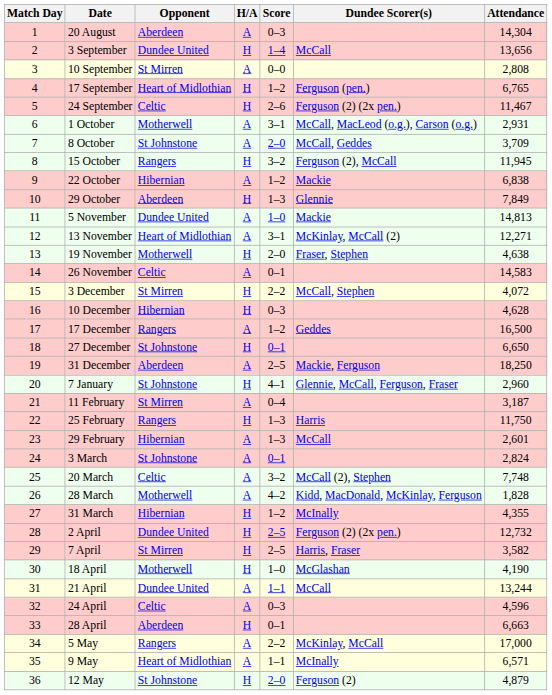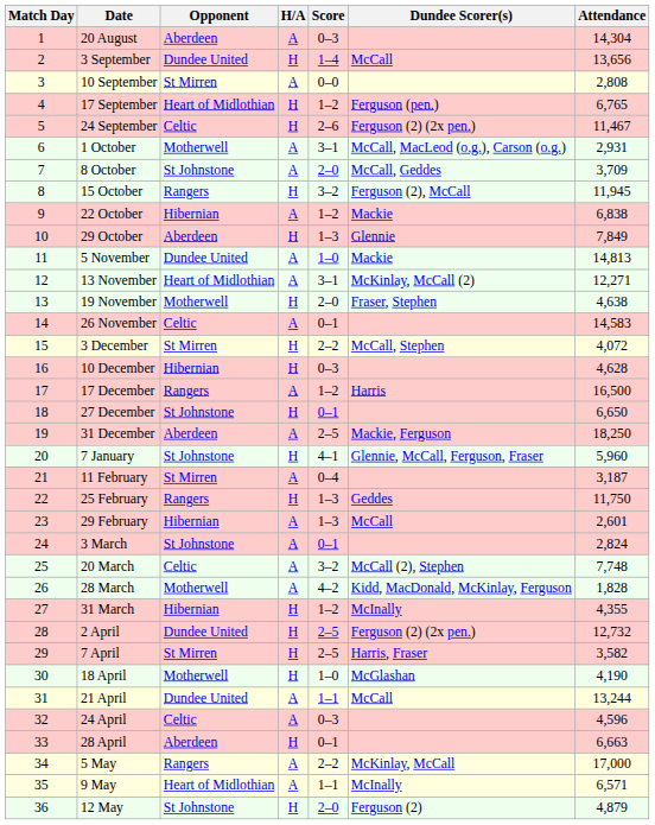17 December | Dundee Scorer(s): Geddes -> Harris
7 January | Attendance: 2,960 -> 5,960
25 February | Dundee Scorer(s): Harris -> Geddes
